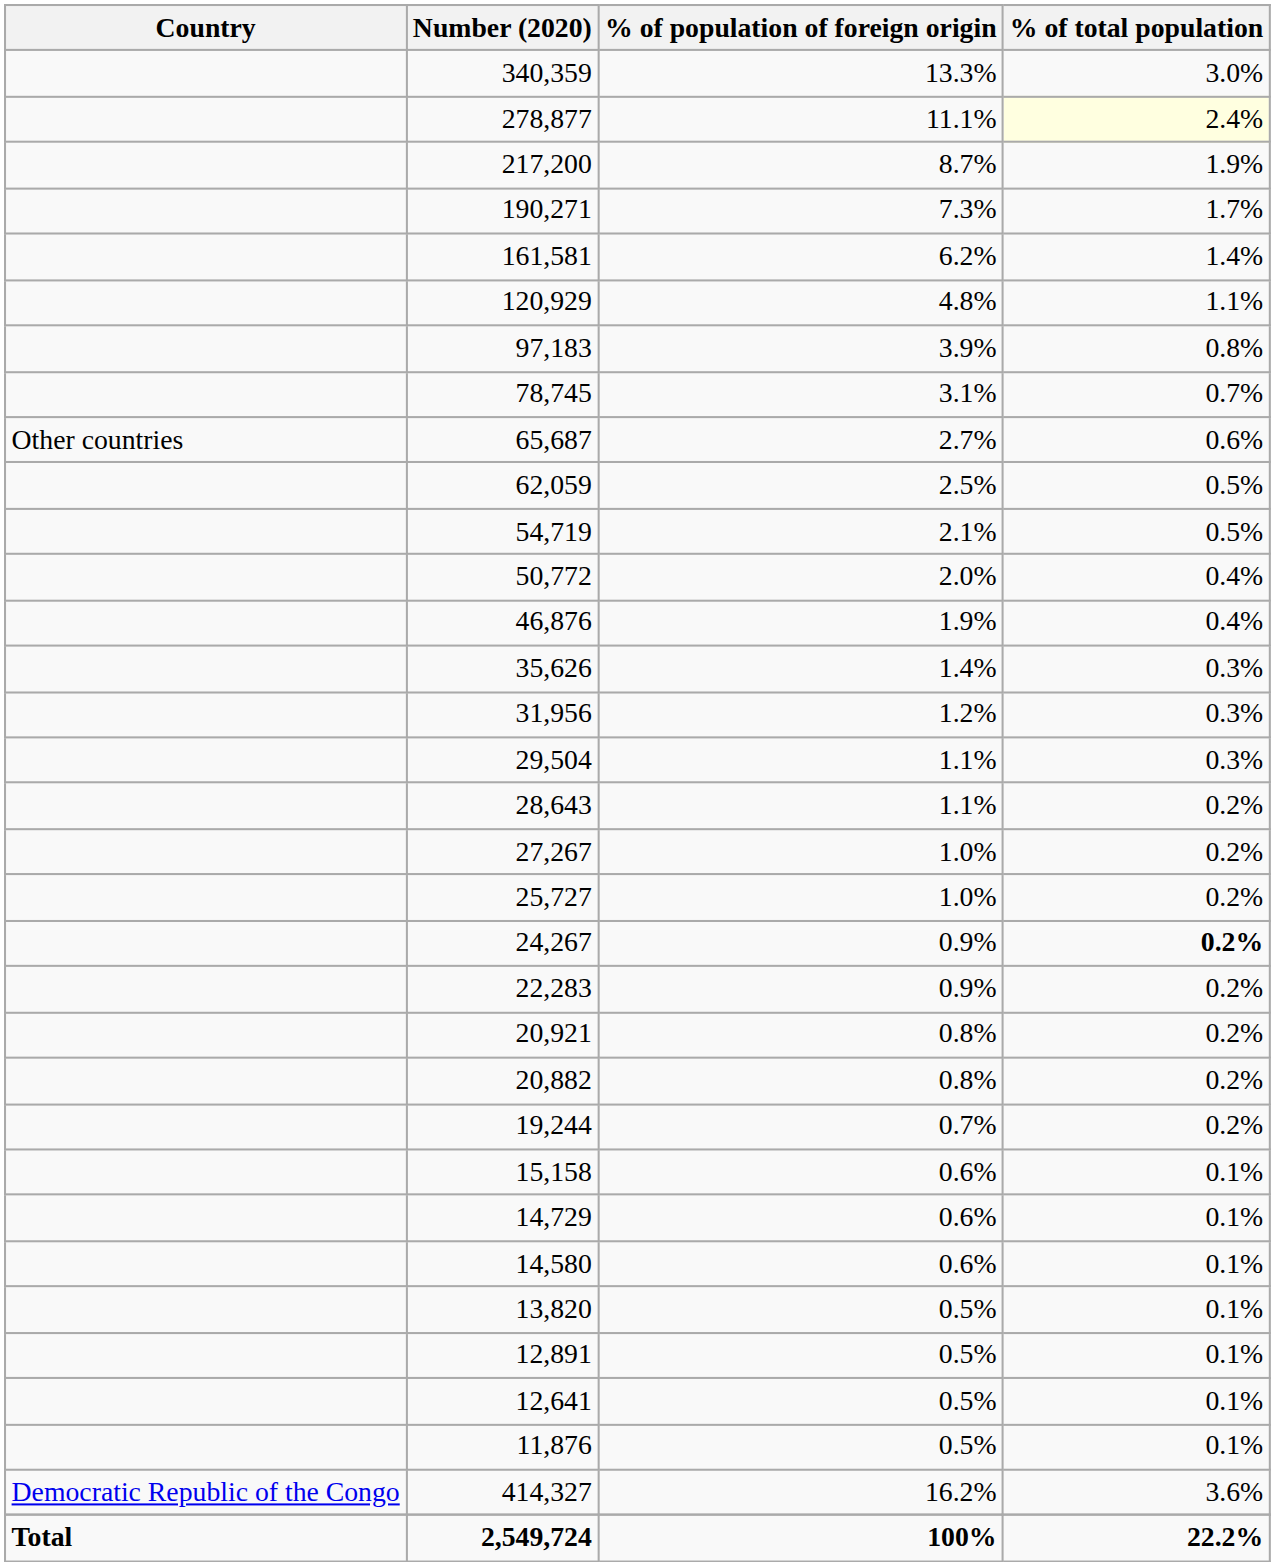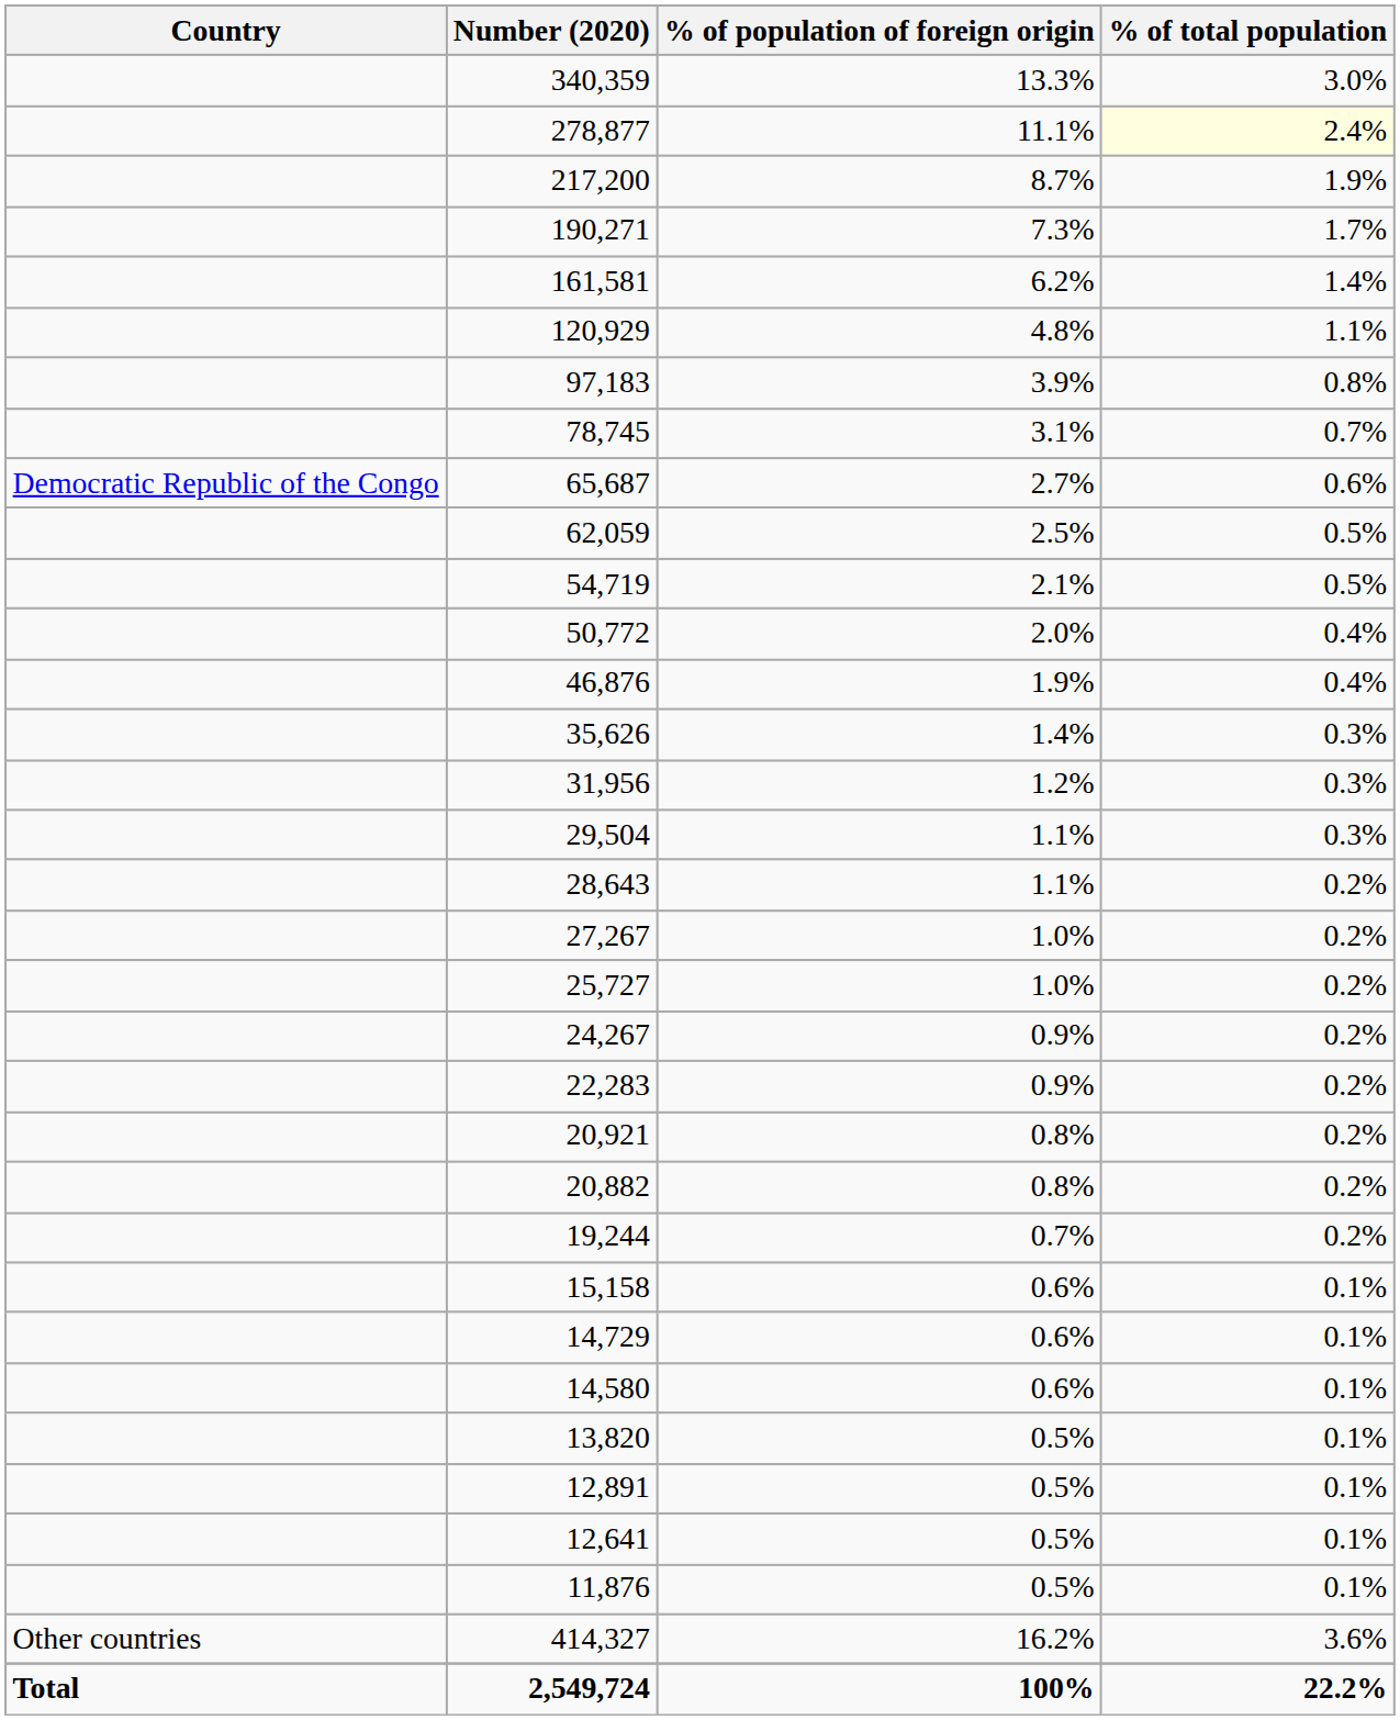65,687 | Country: Other countries -> Democratic Republic of the Congo
24,267 | % of total population: bold -> normal
414,327 | Country: Democratic Republic of the Congo -> Other countries
